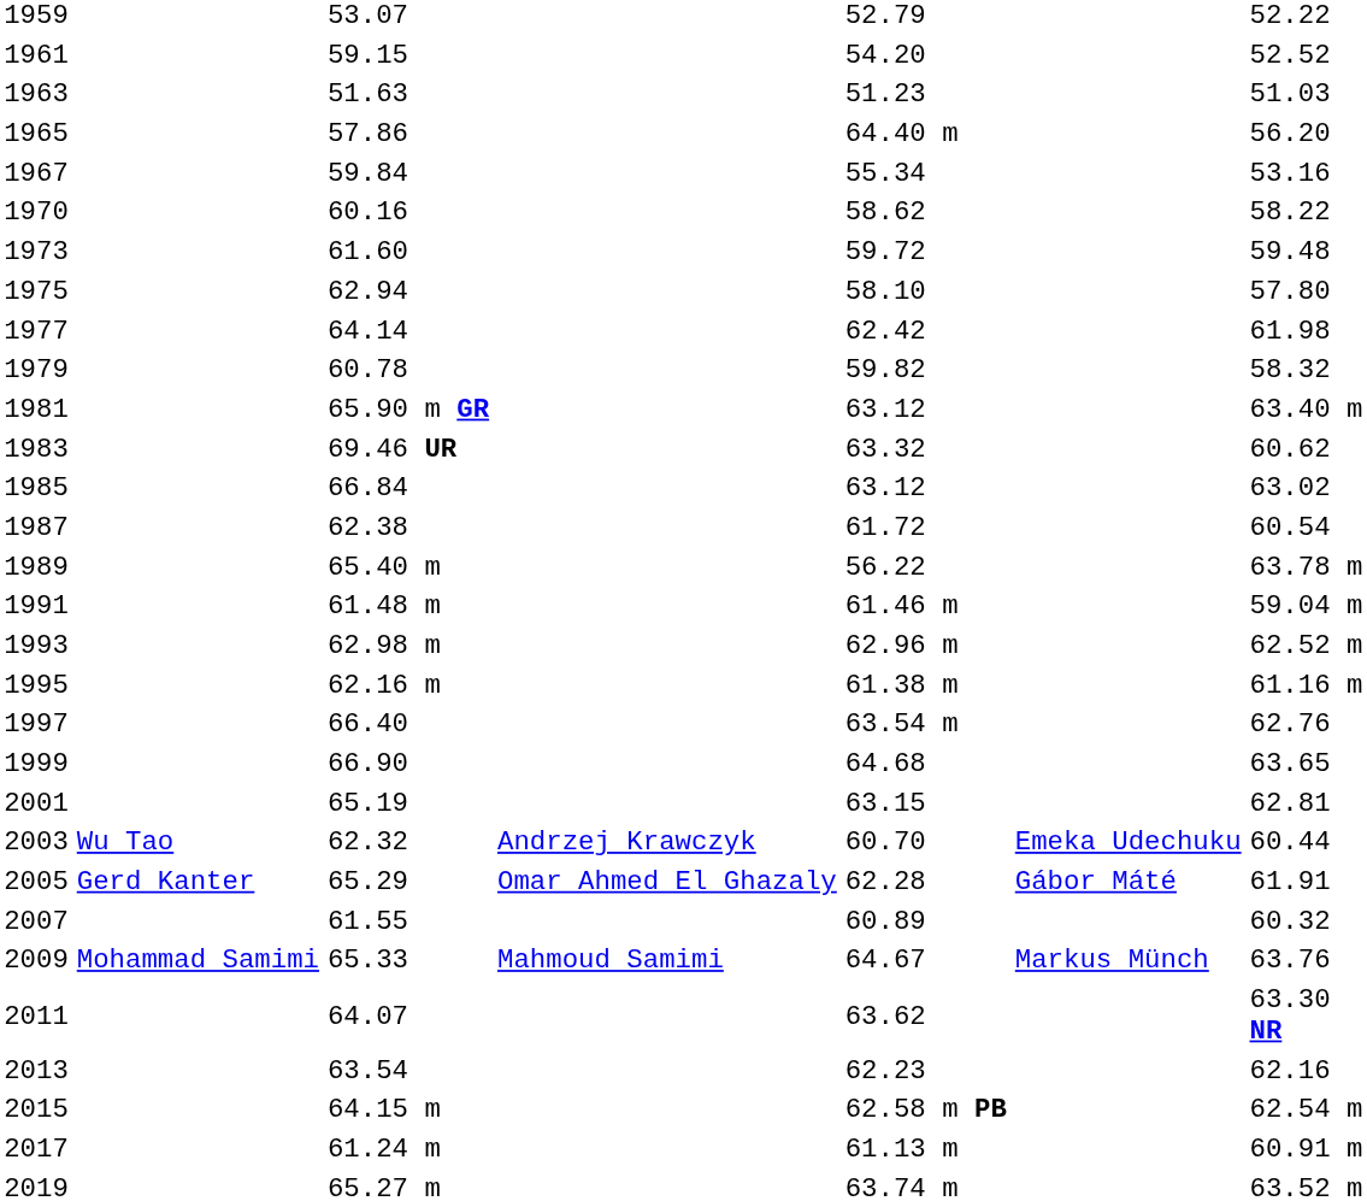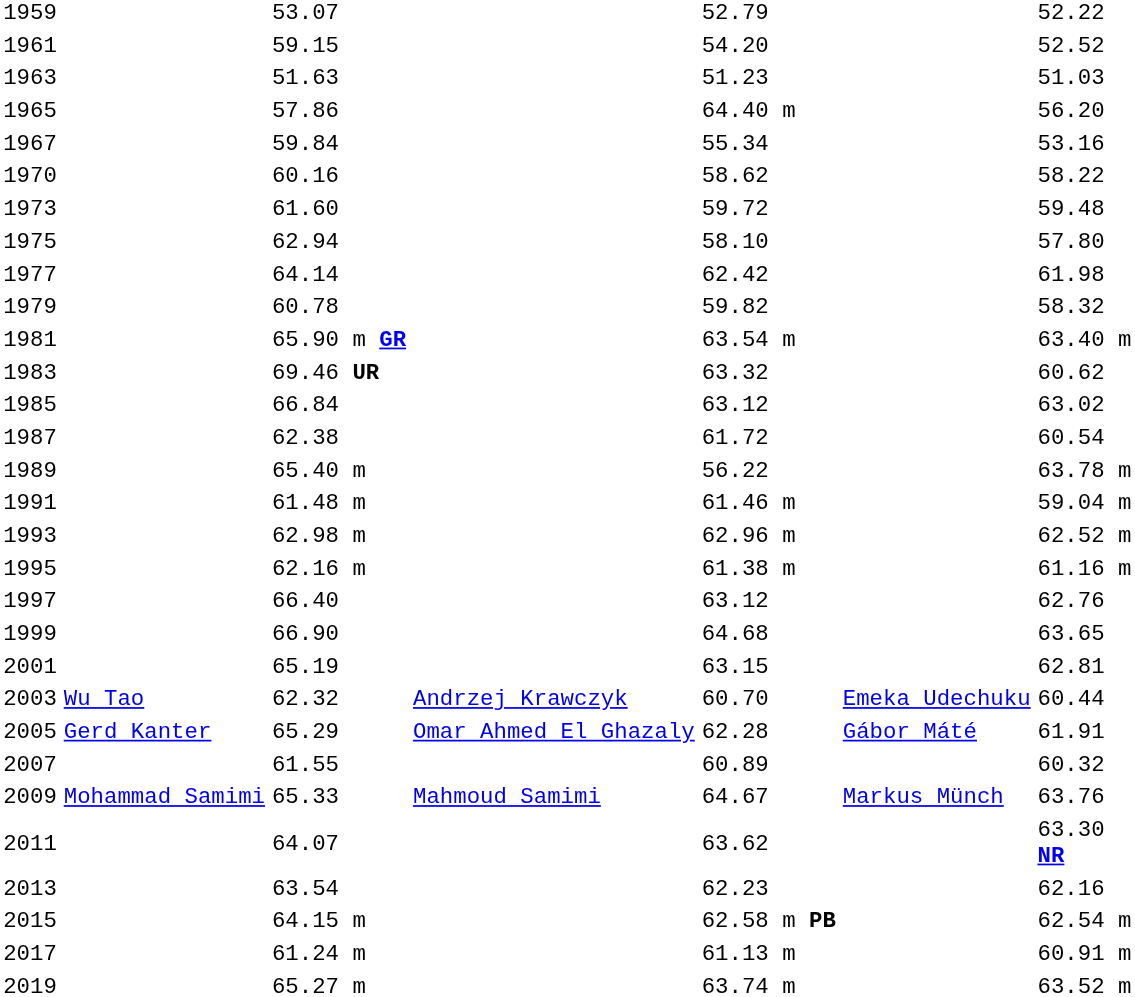1981 | column 5: 63.12 -> 63.54 m
1997 | column 5: 63.54 m -> 63.12
